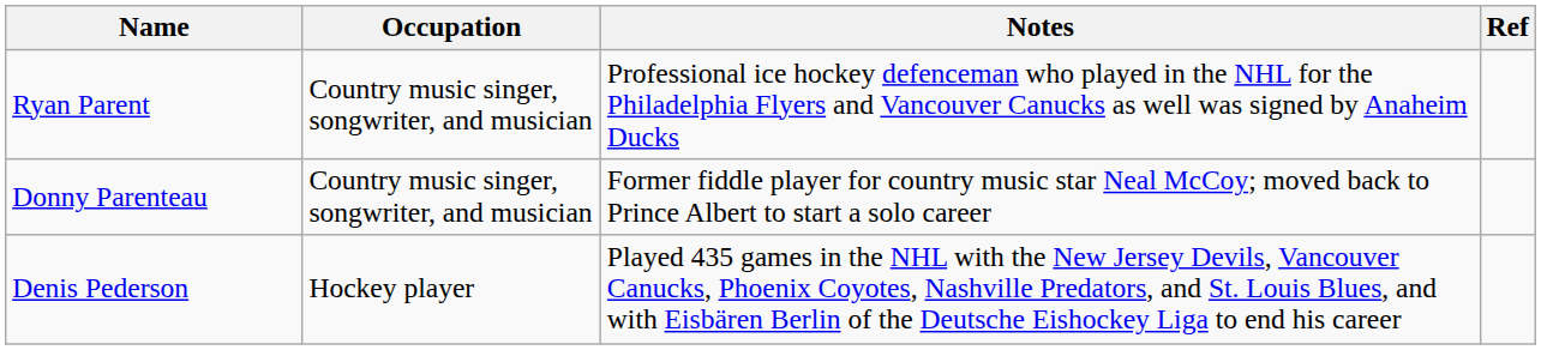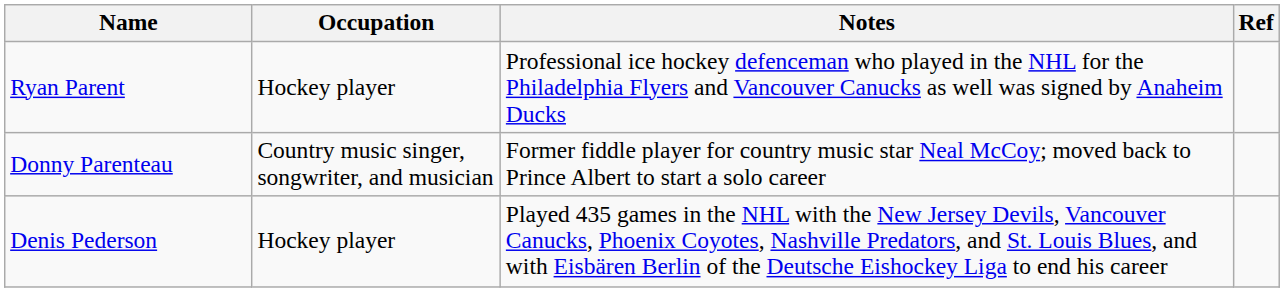Ryan Parent | Occupation: Country music singer, songwriter, and musician -> Hockey player
